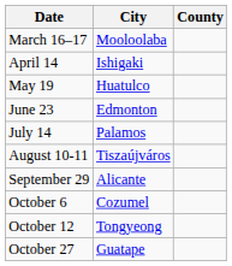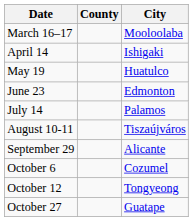columns swapped: City <-> County
